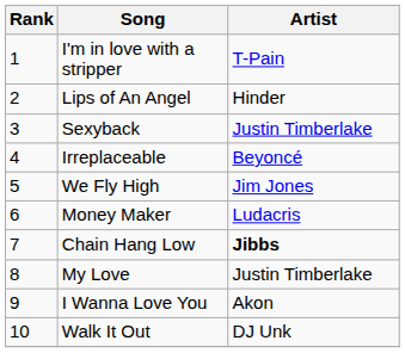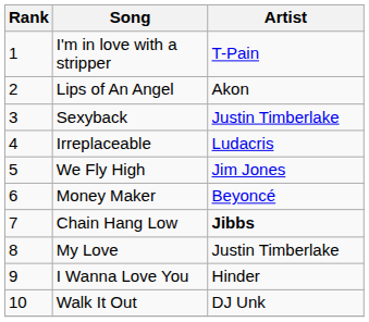Lips of An Angel | Artist: Hinder -> Akon
Irreplaceable | Artist: Beyoncé -> Ludacris
Money Maker | Artist: Ludacris -> Beyoncé
I Wanna Love You | Artist: Akon -> Hinder
